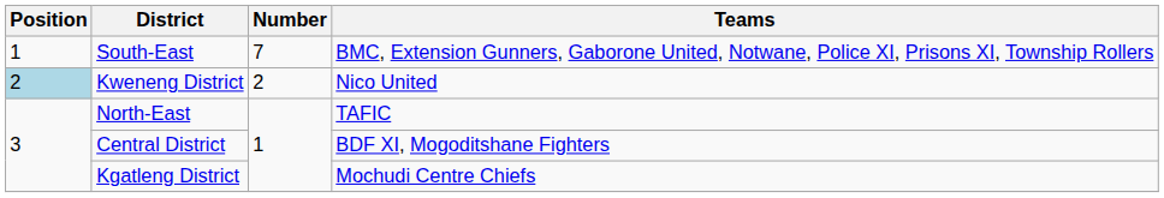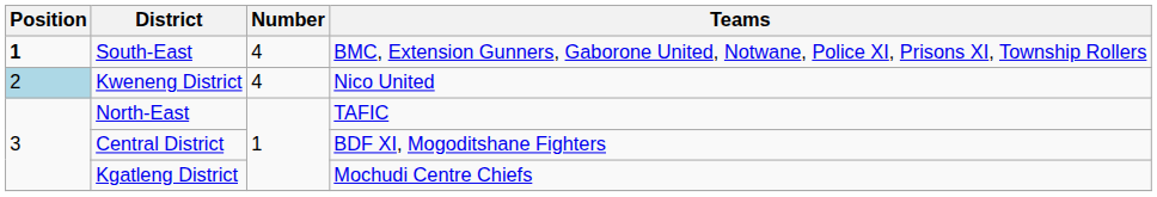South-East | Position: normal -> bold
South-East | Number: 7 -> 4
Kweneng District | Number: 2 -> 4
